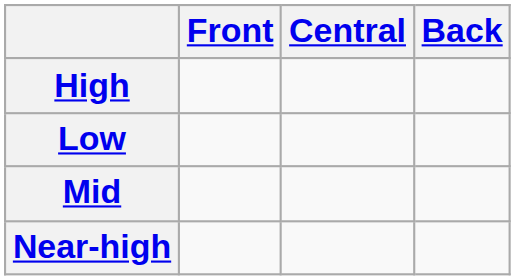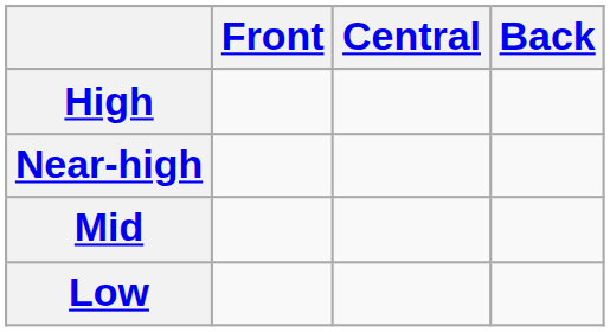rows swapped: Near-high <-> Low
